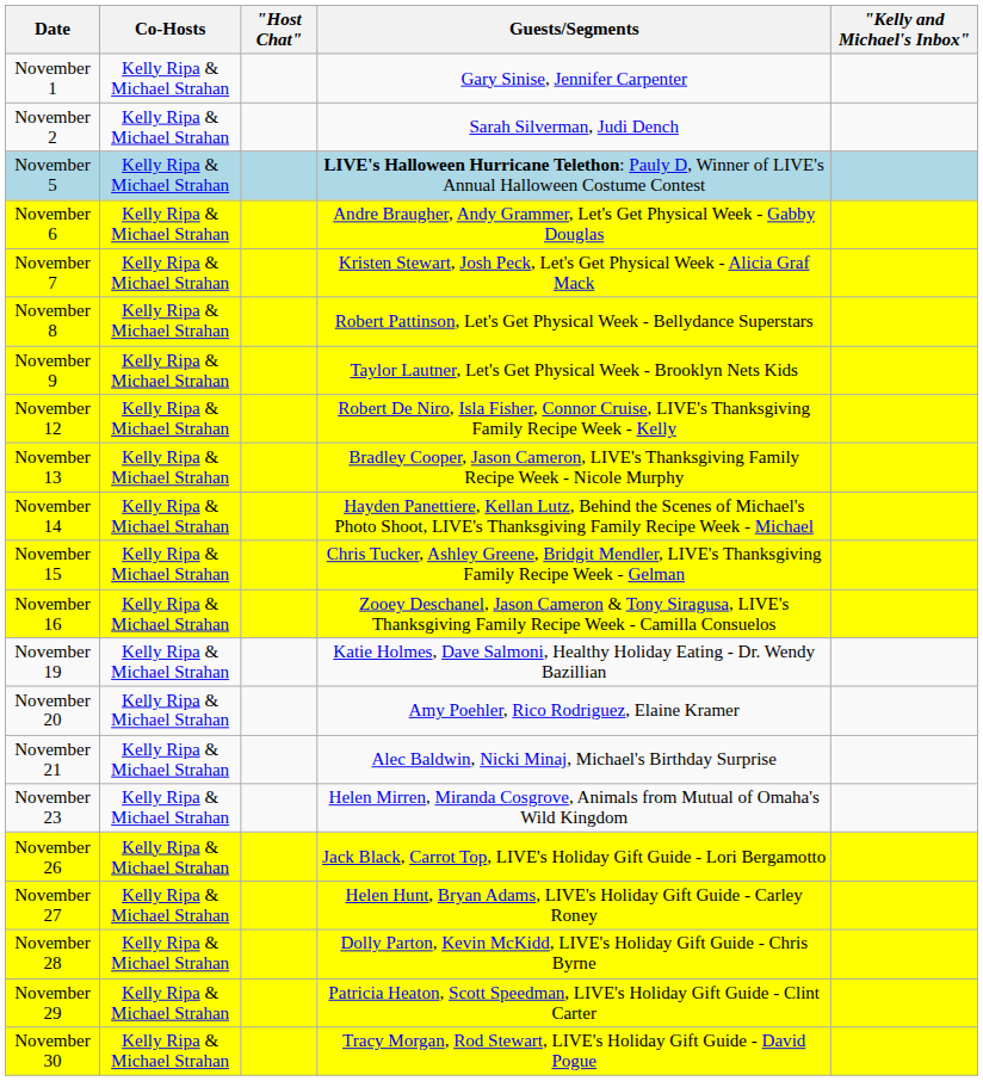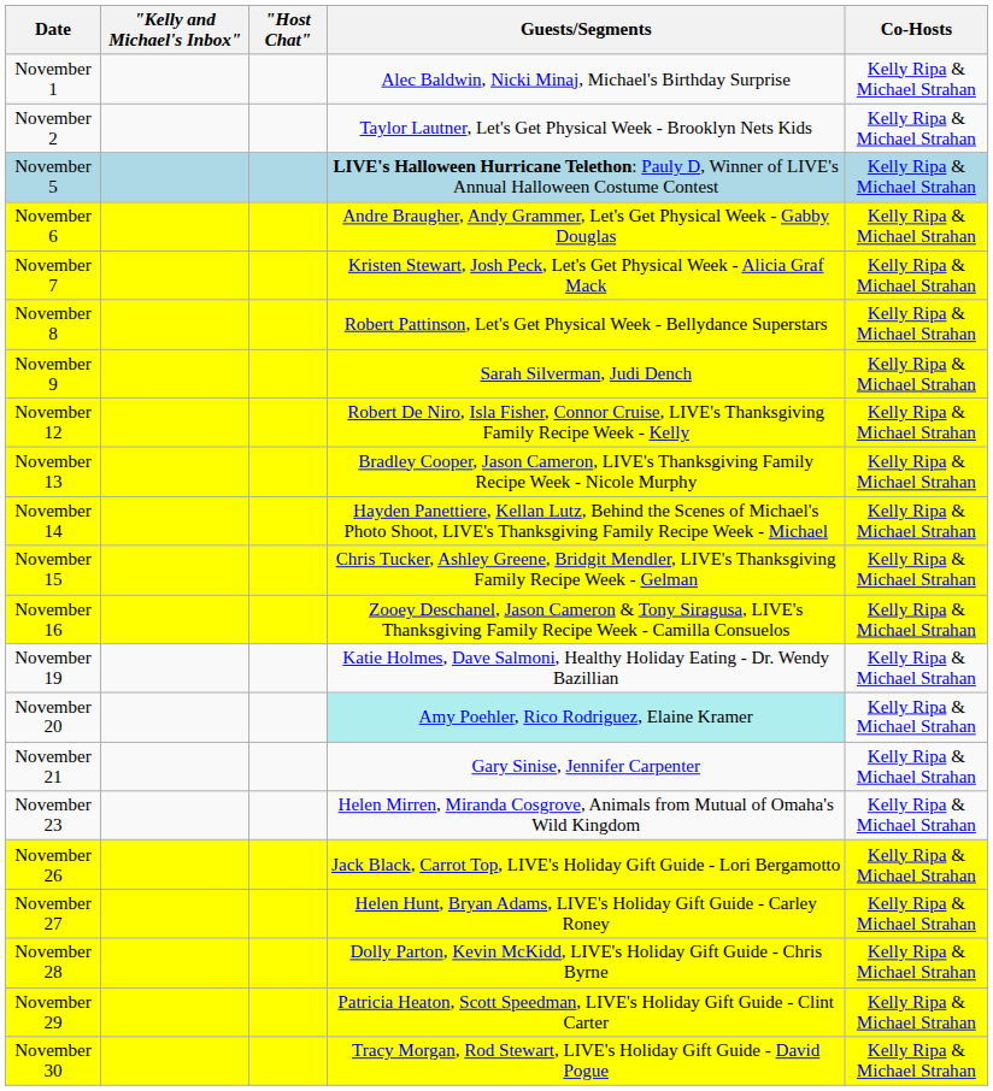columns swapped: Co-Hosts <-> "Kelly and Michael's Inbox"
November 1 | Guests/Segments: Gary Sinise, Jennifer Carpenter -> Alec Baldwin, Nicki Minaj, Michael's Birthday Surprise
November 2 | Guests/Segments: Sarah Silverman, Judi Dench -> Taylor Lautner, Let's Get Physical Week - Brooklyn Nets Kids
November 9 | Guests/Segments: Taylor Lautner, Let's Get Physical Week - Brooklyn Nets Kids -> Sarah Silverman, Judi Dench
November 20 | Guests/Segments: no background -> paleturquoise background
November 21 | Guests/Segments: Alec Baldwin, Nicki Minaj, Michael's Birthday Surprise -> Gary Sinise, Jennifer Carpenter
